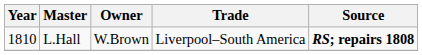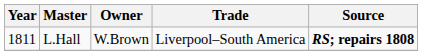L.Hall | Year: 1810 -> 1811
